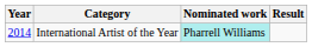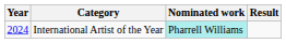International Artist of the Year | Year: 2014 -> 2024
